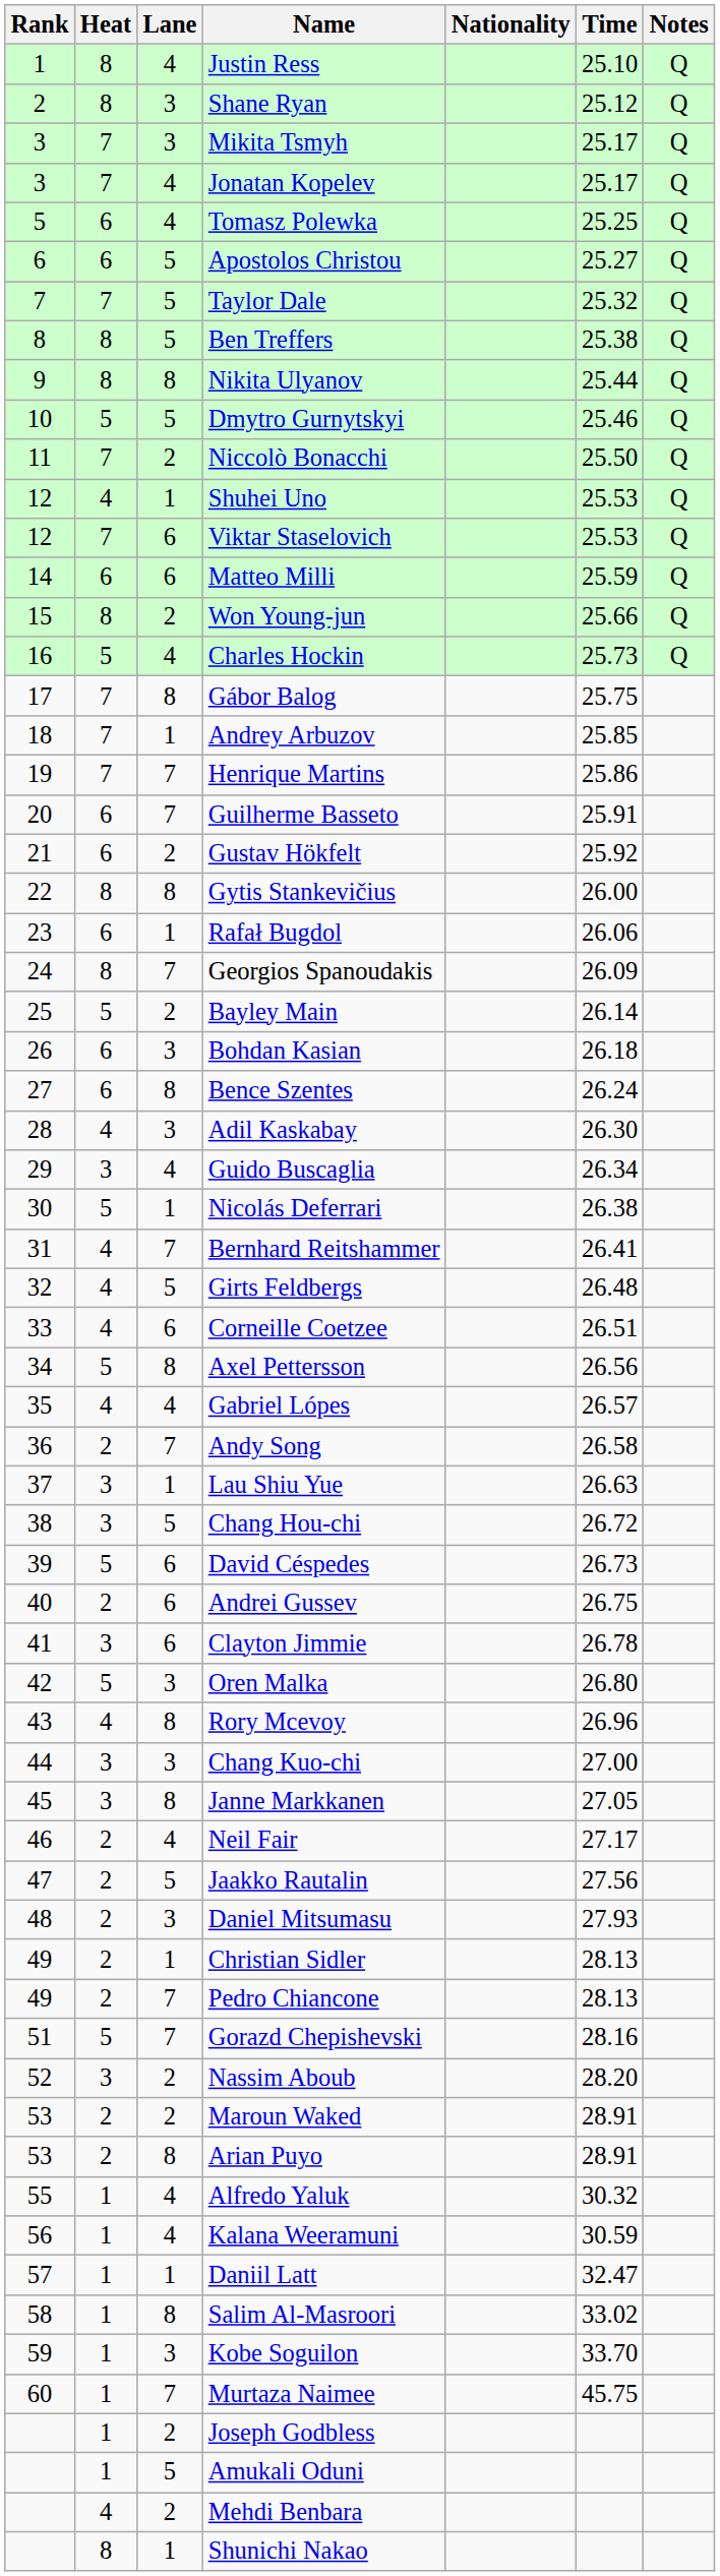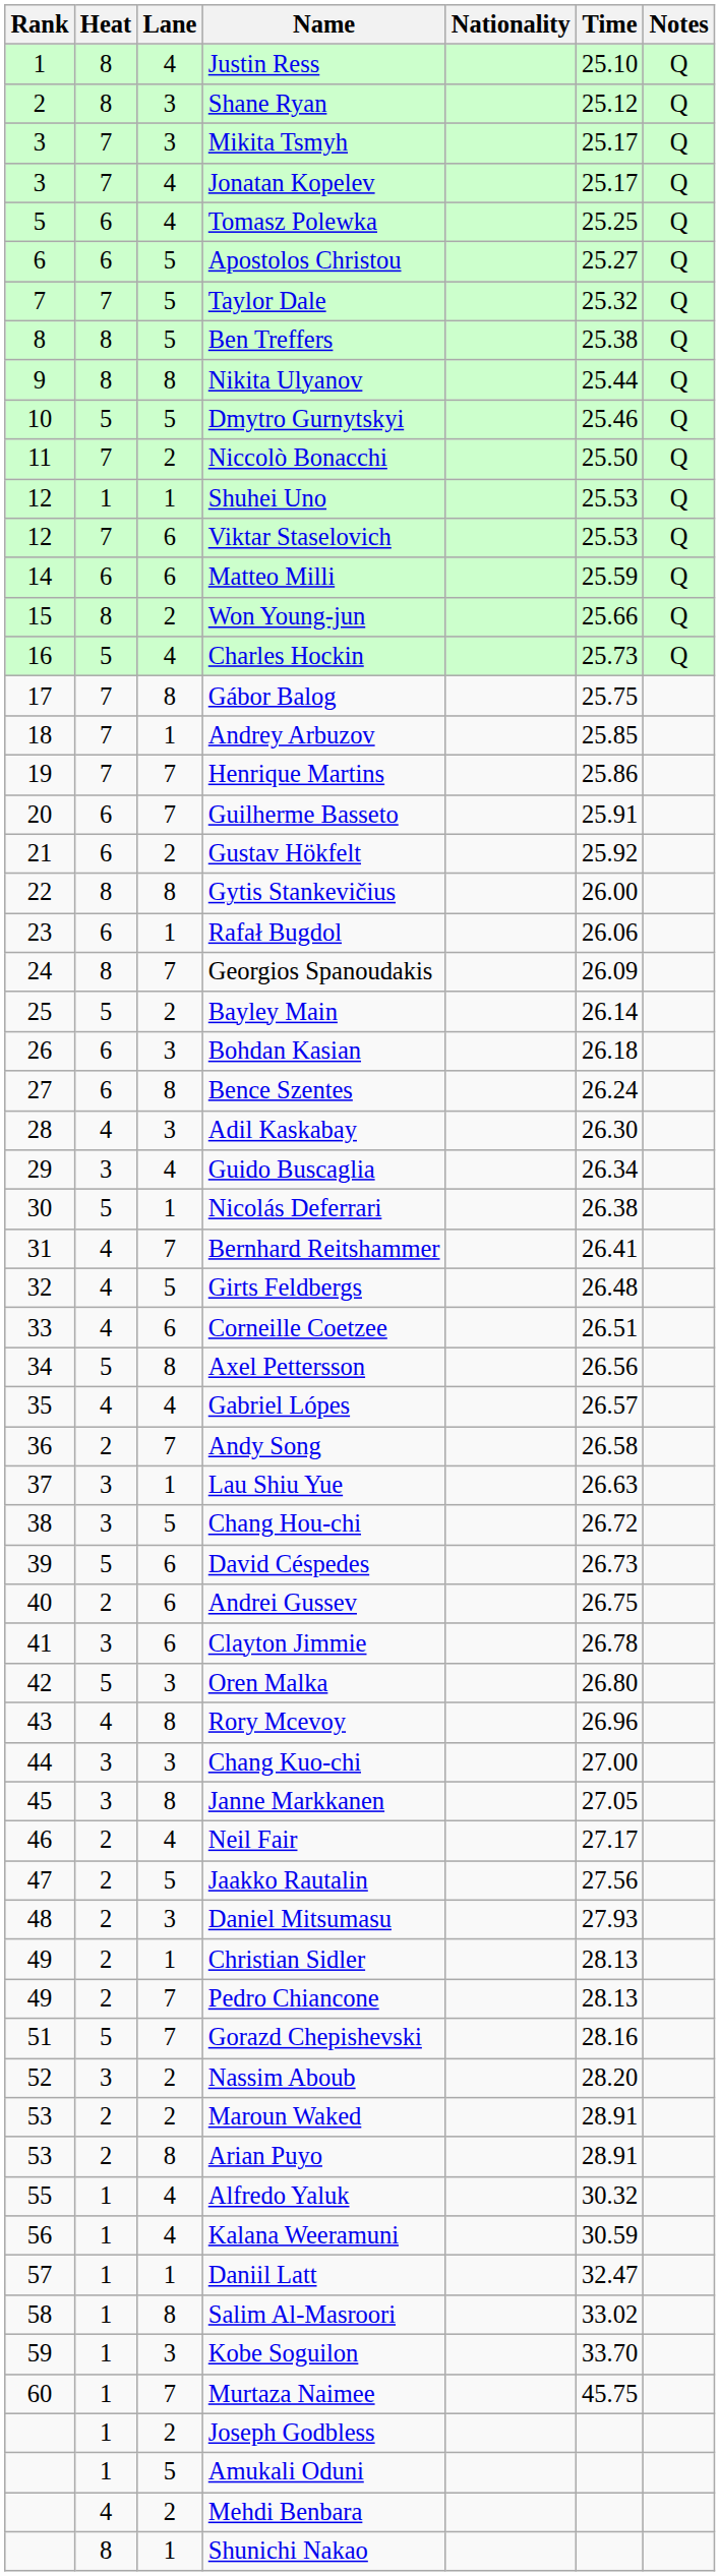Shuhei Uno | Heat: 4 -> 1
